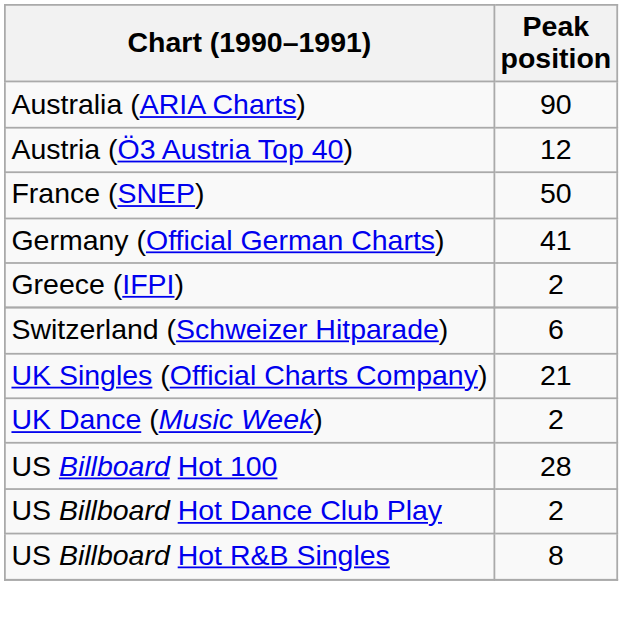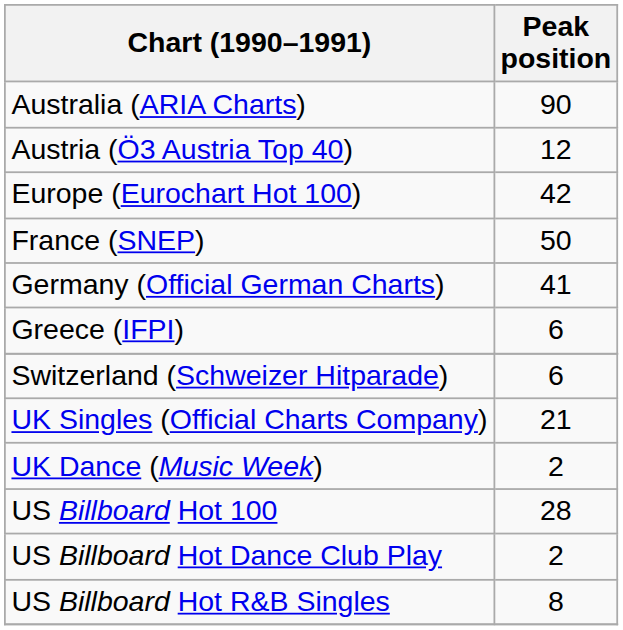+ row: Europe (Eurochart Hot 100) | 42
Greece (IFPI) | Peak position: 2 -> 6
